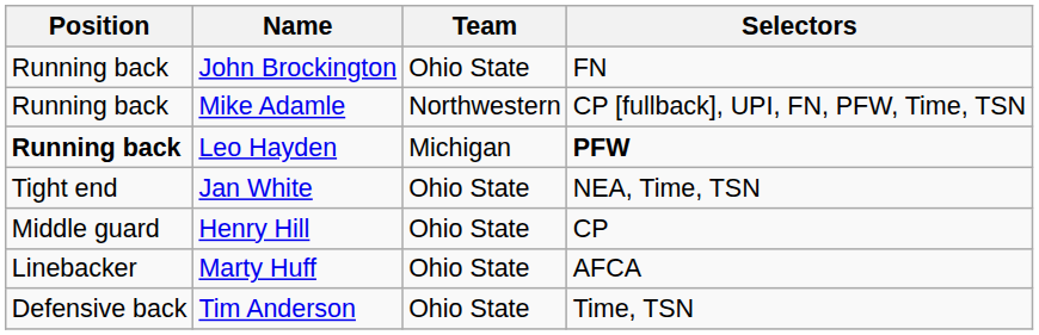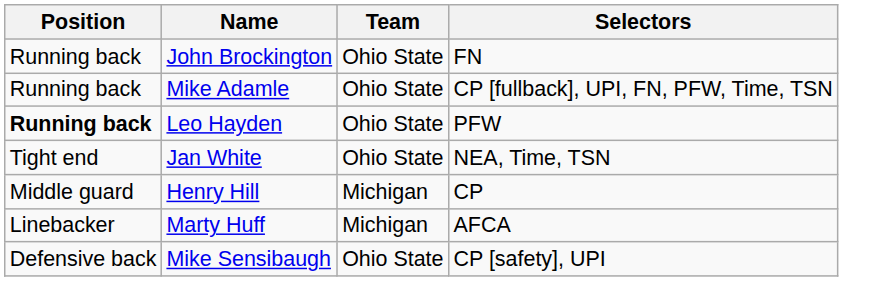Mike Adamle | Team: Northwestern -> Ohio State
Leo Hayden | Team: Michigan -> Ohio State
Leo Hayden | Selectors: bold -> normal
Henry Hill | Team: Ohio State -> Michigan
Marty Huff | Team: Ohio State -> Michigan
+ row: Defensive back | Mike Sensibaugh | Ohio State | CP [safety], UPI
- row: Defensive back | Tim Anderson | Ohio State | Time, TSN
